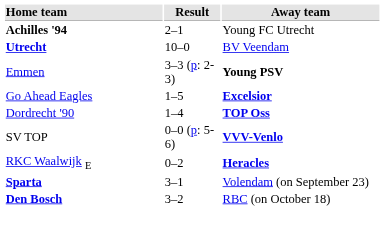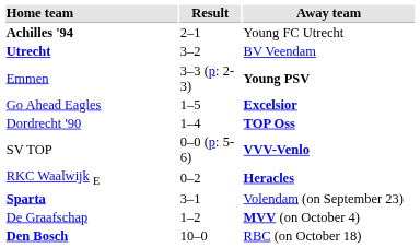Utrecht | Result: 10–0 -> 3–2
+ row: De Graafschap | 1–2 | MVV (on October 4)
Den Bosch | Result: 3–2 -> 10–0
